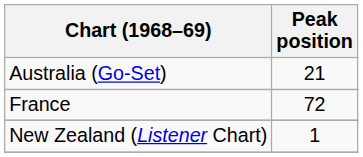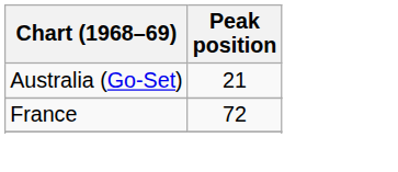- row: New Zealand (Listener Chart) | 1
